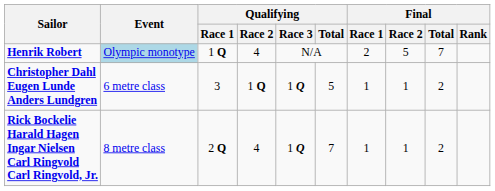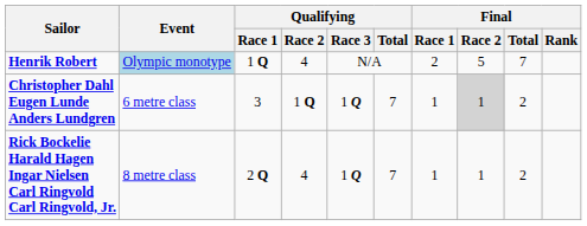Christopher Dahl Eugen Lunde Anders Lundgren | Qualifying / Total: 5 -> 7
Christopher Dahl Eugen Lunde Anders Lundgren | Final / Race 2: no background -> lightgrey background
